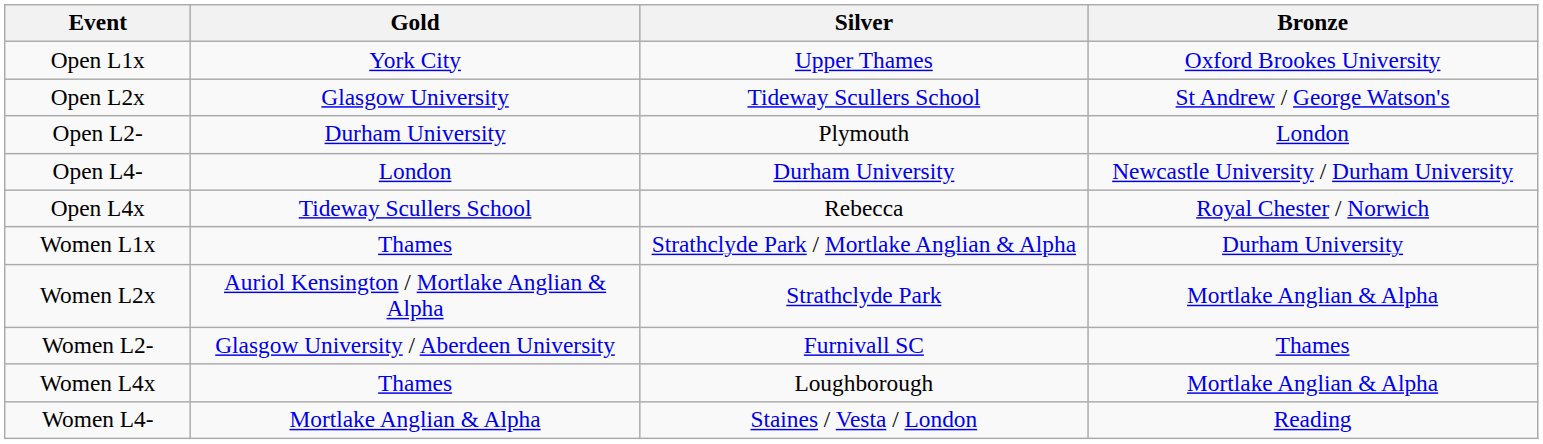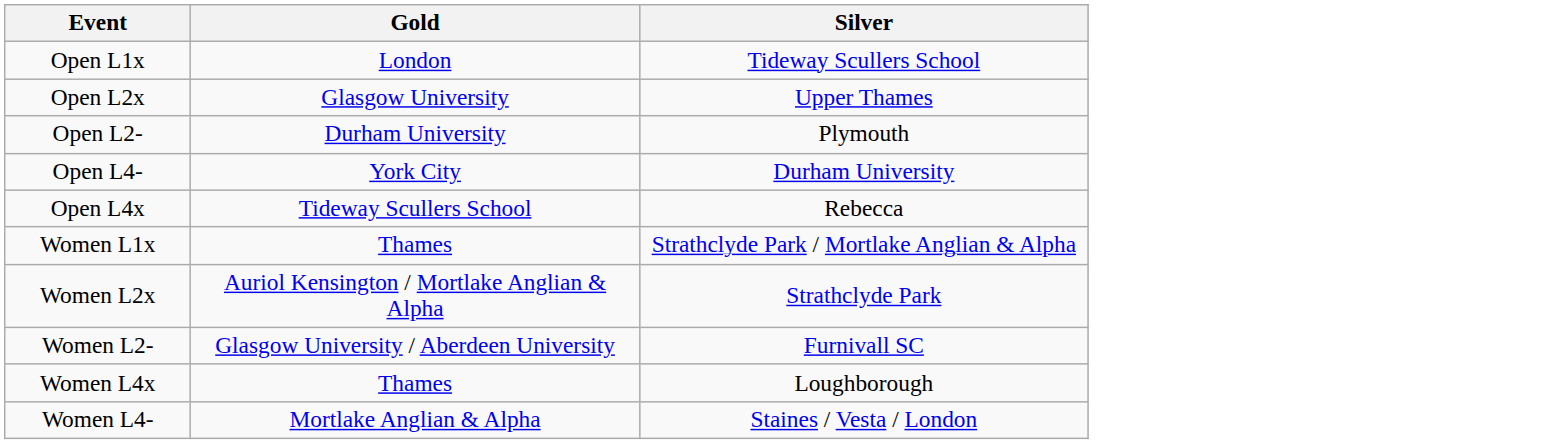- column: Bronze | Oxford Brookes University | St Andrew / George Watson's | London | Newcastle University / Durham University | Royal Chester / Norwich | Durham University | Mortlake Anglian & Alpha | Thames | Mortlake Anglian & Alpha | Reading
Open L1x | Gold: York City -> London
Open L1x | Silver: Upper Thames -> Tideway Scullers School
Open L2x | Silver: Tideway Scullers School -> Upper Thames
Open L4- | Gold: London -> York City
